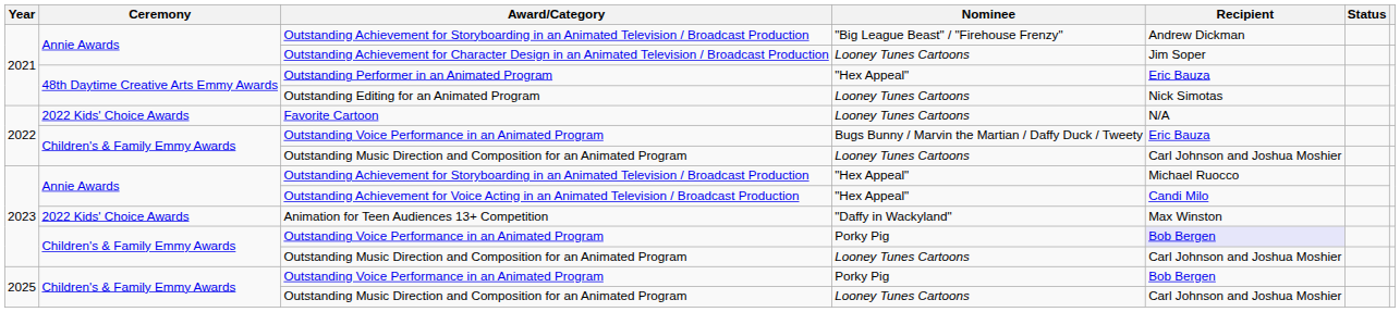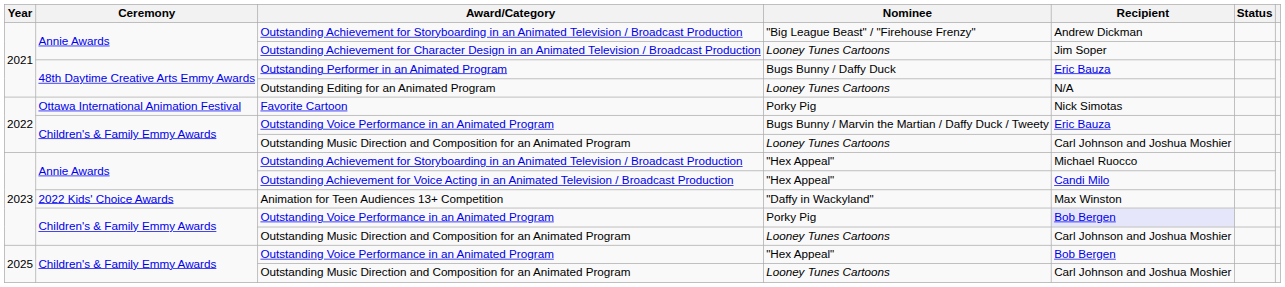Outstanding Performer in an Animated Program | Nominee: "Hex Appeal" -> Bugs Bunny / Daffy Duck
Outstanding Editing for an Animated Program | Recipient: Nick Simotas -> N/A
Favorite Cartoon | Ceremony: 2022 Kids' Choice Awards -> Ottawa International Animation Festival
Favorite Cartoon | Nominee: Looney Tunes Cartoons -> Porky Pig
Favorite Cartoon | Recipient: N/A -> Nick Simotas
2025 / Outstanding Voice Performance in an Animated Program | Nominee: Porky Pig -> "Hex Appeal"
